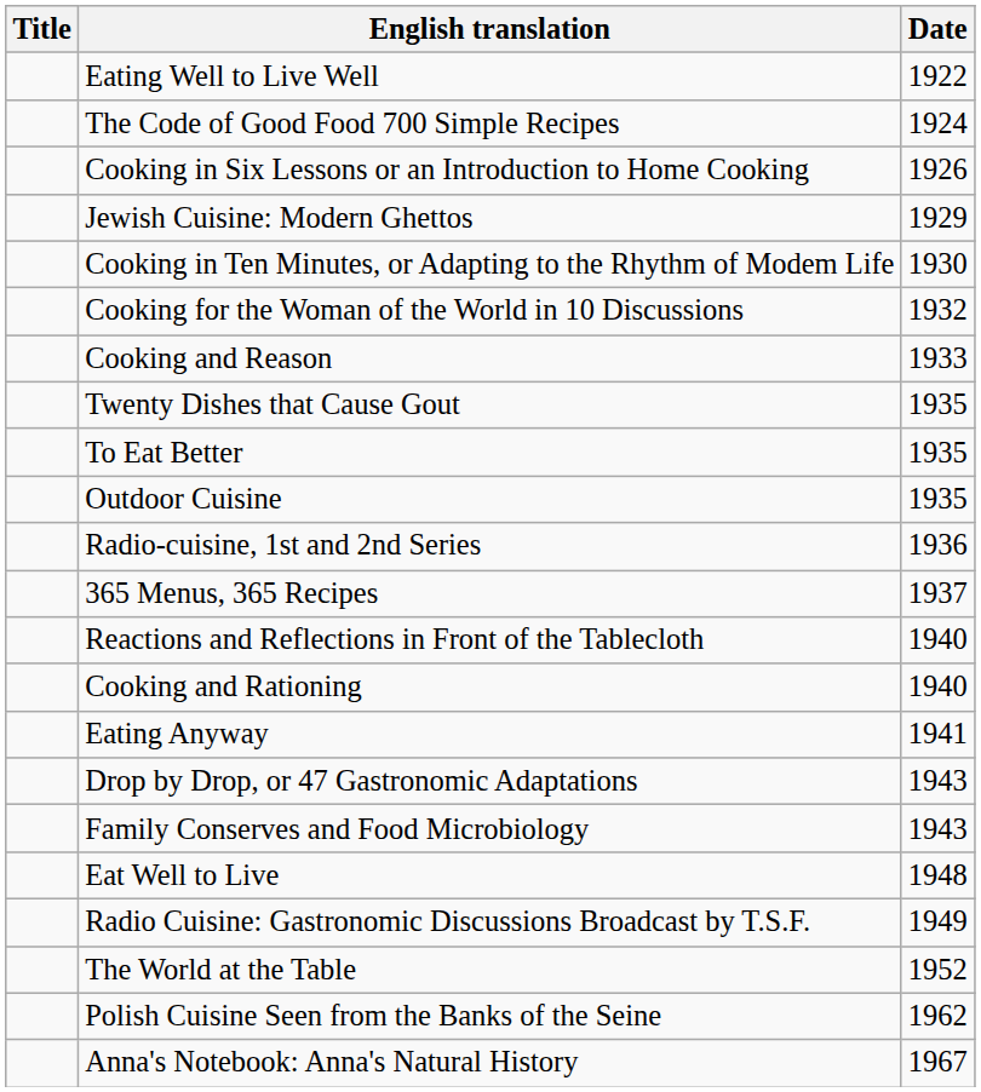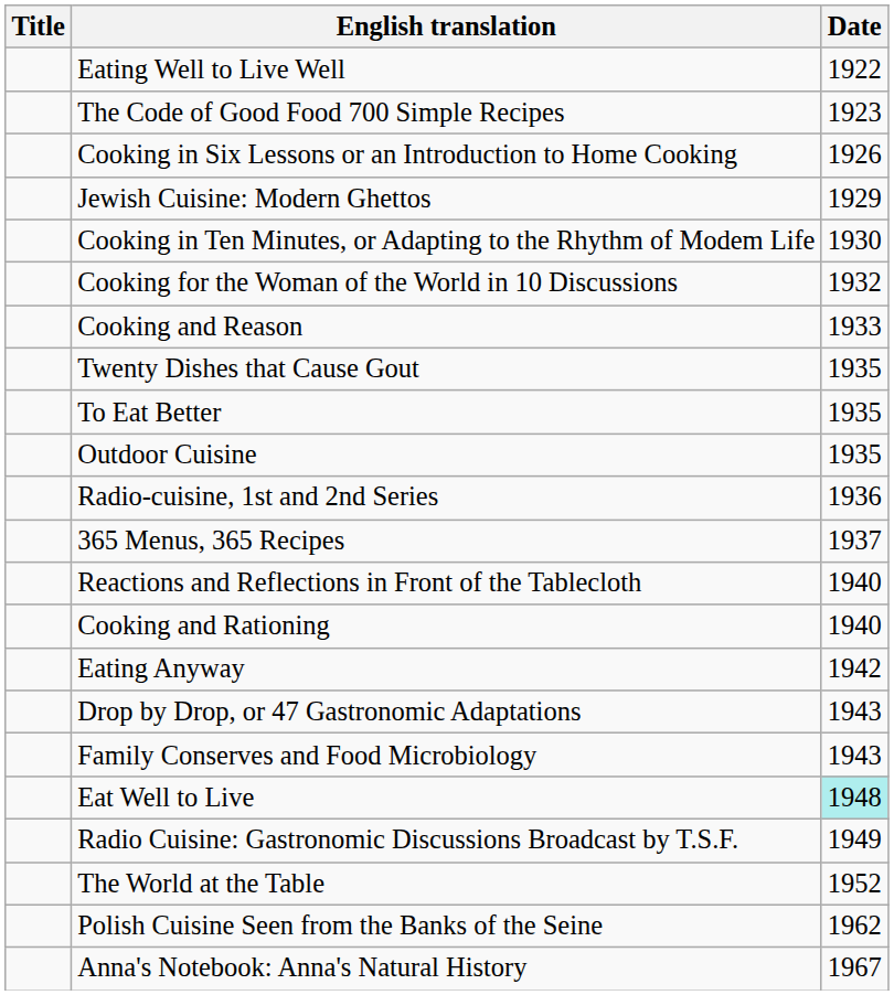The Code of Good Food 700 Simple Recipes | Date: 1924 -> 1923
Eating Anyway | Date: 1941 -> 1942
Eat Well to Live | Date: no background -> paleturquoise background
